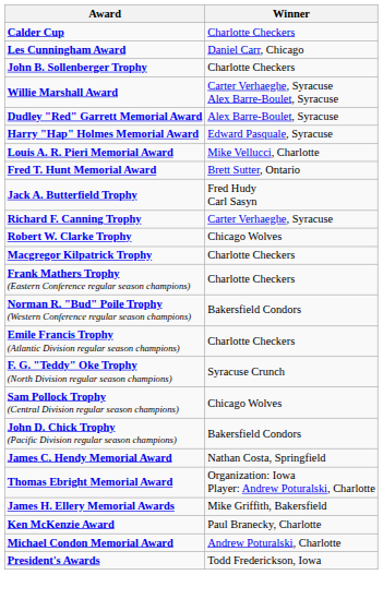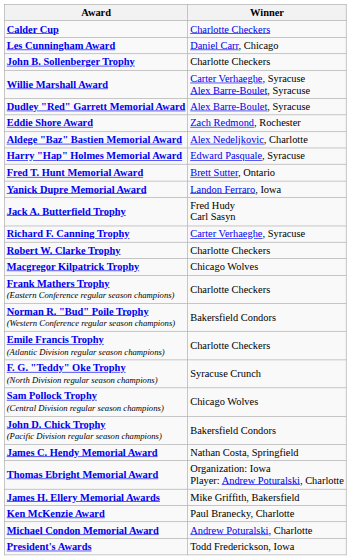+ row: Eddie Shore Award | Zach Redmond, Rochester
+ row: Aldege "Baz" Bastien Memorial Award | Alex Nedeljkovic, Charlotte
- row: Louis A. R. Pieri Memorial Award | Mike Vellucci, Charlotte
+ row: Yanick Dupre Memorial Award | Landon Ferraro, Iowa
Robert W. Clarke Trophy | Winner: Chicago Wolves -> Charlotte Checkers
Macgregor Kilpatrick Trophy | Winner: Charlotte Checkers -> Chicago Wolves
